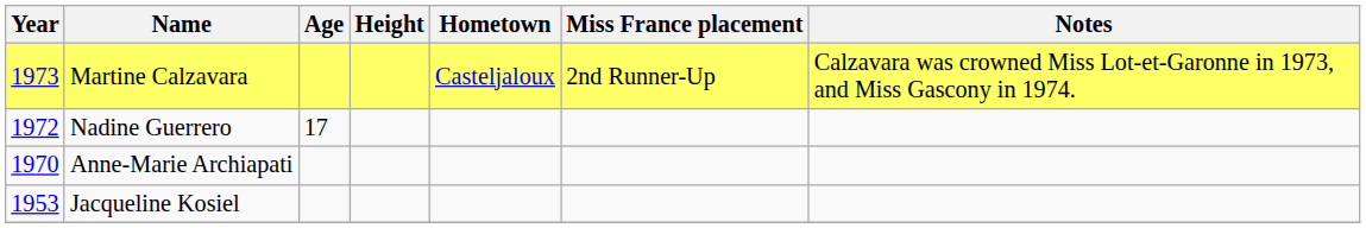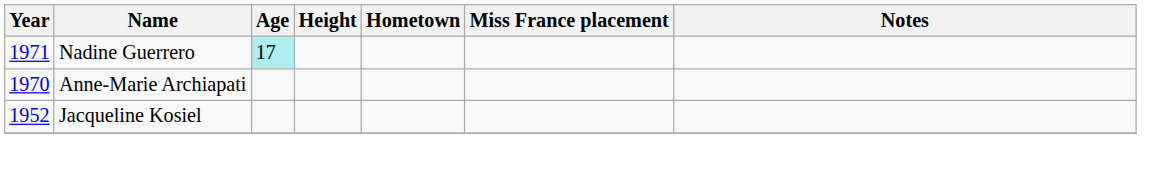- row: 1973 | Martine Calzavara | Casteljaloux | 2nd Runner-Up | Calzavara was crowned Miss Lot-et-Garonne in 1973, and Miss Gascony in 1974.
Nadine Guerrero | Year: 1972 -> 1971
Nadine Guerrero | Age: no background -> paleturquoise background
Jacqueline Kosiel | Year: 1953 -> 1952
